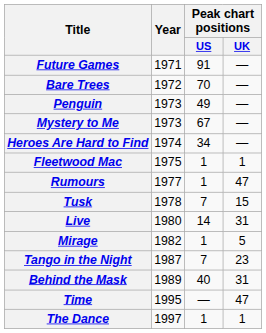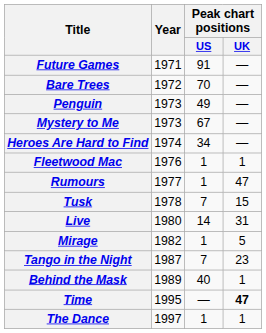Fleetwood Mac | Year: 1975 -> 1976
Behind the Mask | Peak chart positions / UK: 31 -> 1
Time | Peak chart positions / UK: normal -> bold
